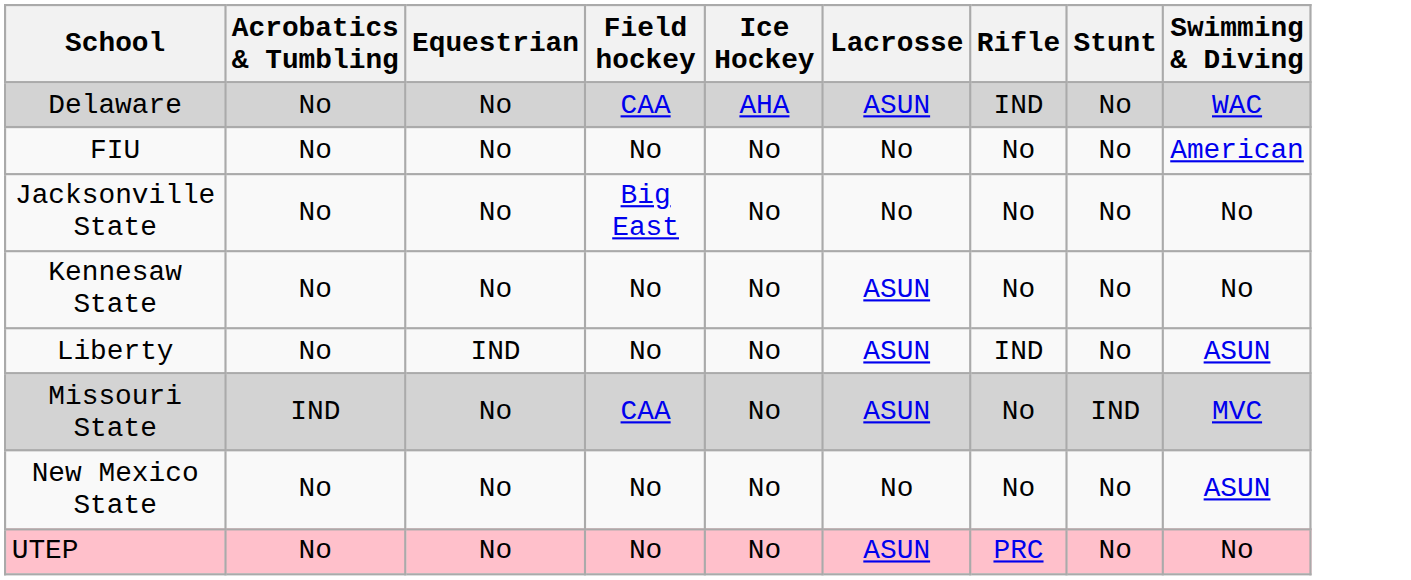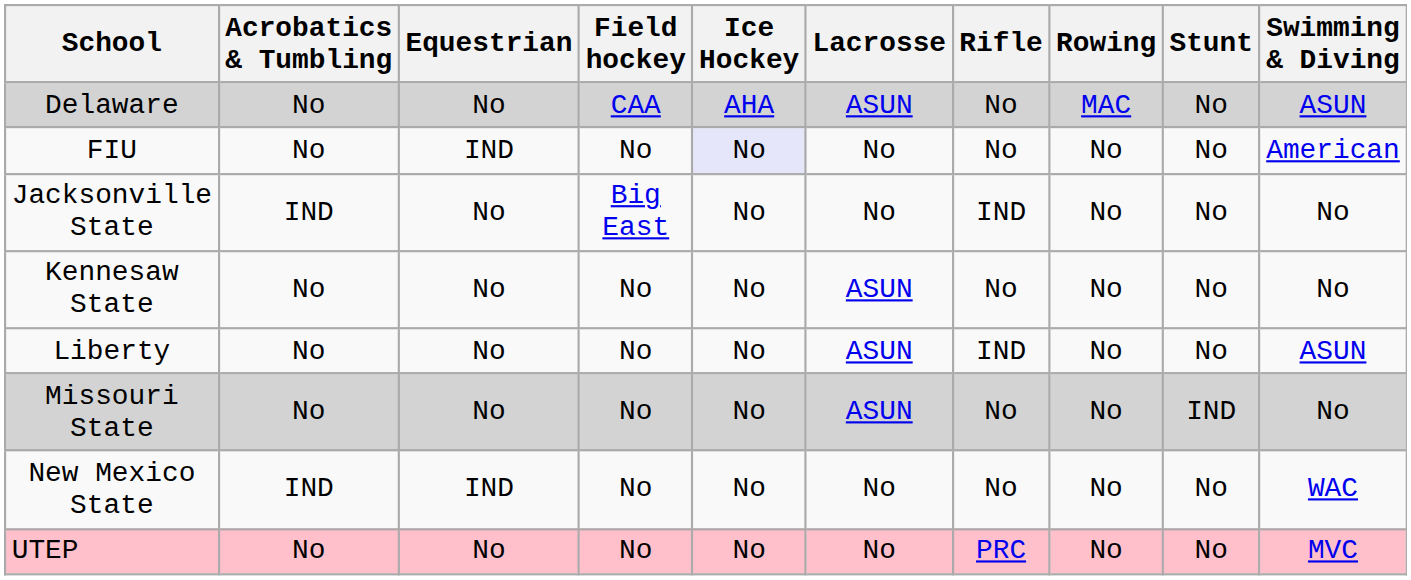+ column: Rowing | MAC | No | No | No | No | No | No | No
Delaware | Rifle: IND -> No
Delaware | Swimming & Diving: WAC -> ASUN
FIU | Equestrian: No -> IND
FIU | Ice Hockey: no background -> lavender background
Jacksonville State | Acrobatics & Tumbling: No -> IND
Jacksonville State | Rifle: No -> IND
Liberty | Equestrian: IND -> No
Missouri State | Acrobatics & Tumbling: IND -> No
Missouri State | Field hockey: CAA -> No
Missouri State | Swimming & Diving: MVC -> No
New Mexico State | Acrobatics & Tumbling: No -> IND
New Mexico State | Equestrian: No -> IND
New Mexico State | Swimming & Diving: ASUN -> WAC
UTEP | Lacrosse: ASUN -> No
UTEP | Swimming & Diving: No -> MVC
